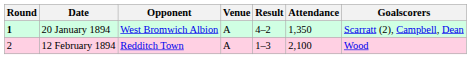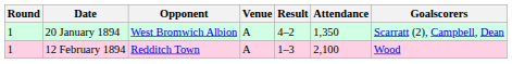20 January 1894 | Round: bold -> normal
12 February 1894 | Round: 2 -> 1
